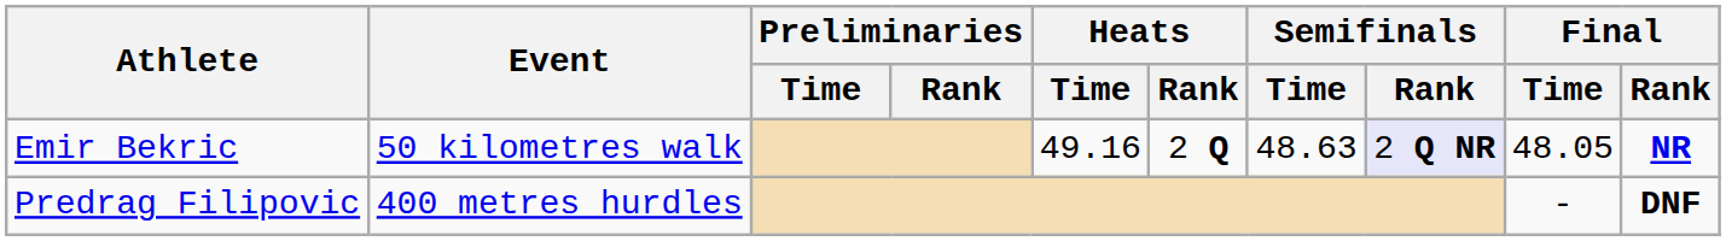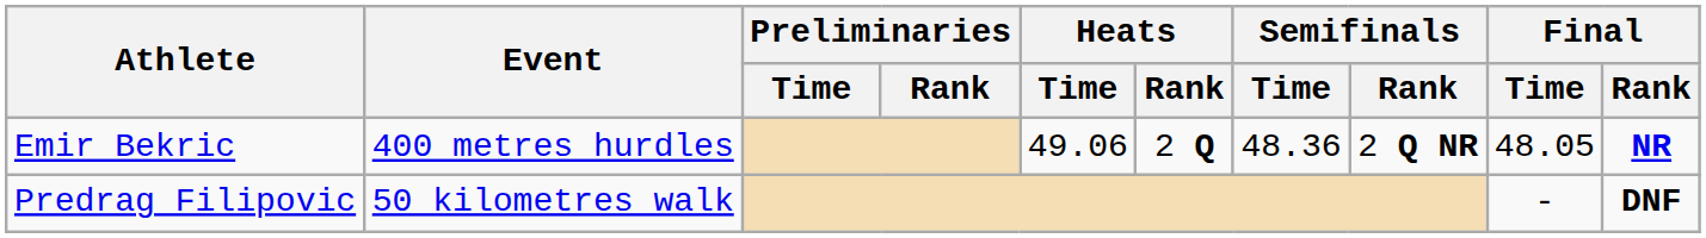Emir Bekric | Event: 50 kilometres walk -> 400 metres hurdles
Emir Bekric | Heats / Time: 49.16 -> 49.06
Emir Bekric | Semifinals / Time: 48.63 -> 48.36
Emir Bekric | Semifinals / Rank: lavender background -> no background
Predrag Filipovic | Event: 400 metres hurdles -> 50 kilometres walk
